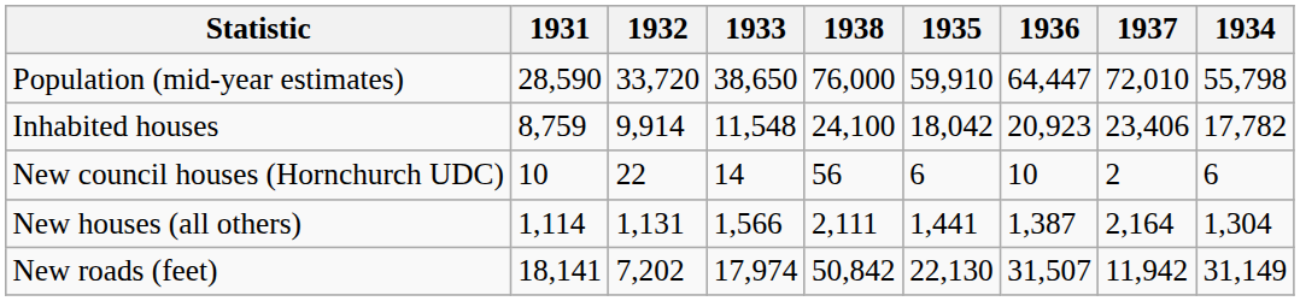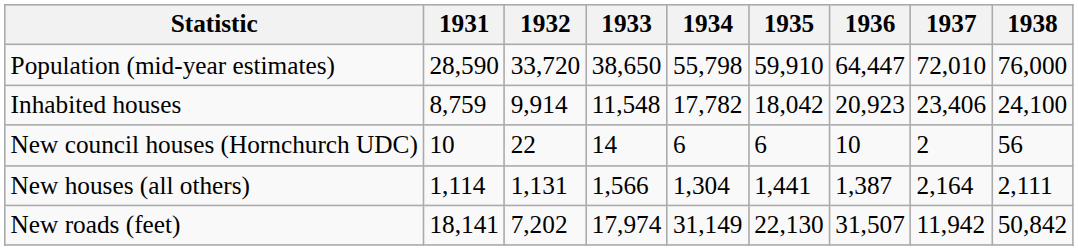columns swapped: 1934 <-> 1938
